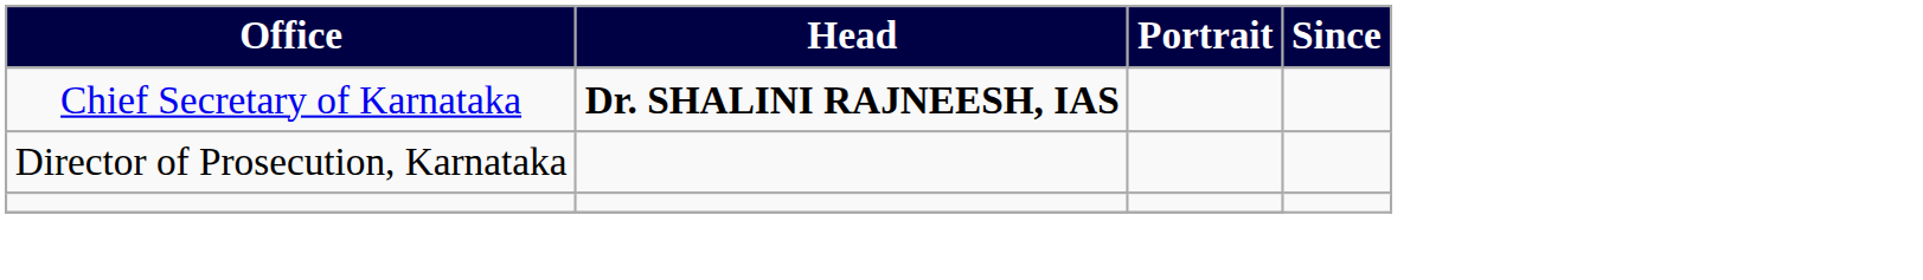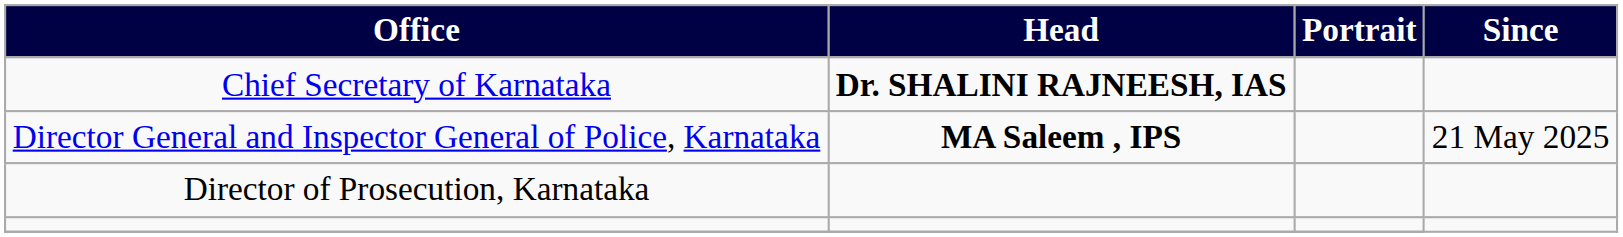+ row: Director General and Inspector General of Police, Karnataka | MA Saleem , IPS | 21 May 2025
